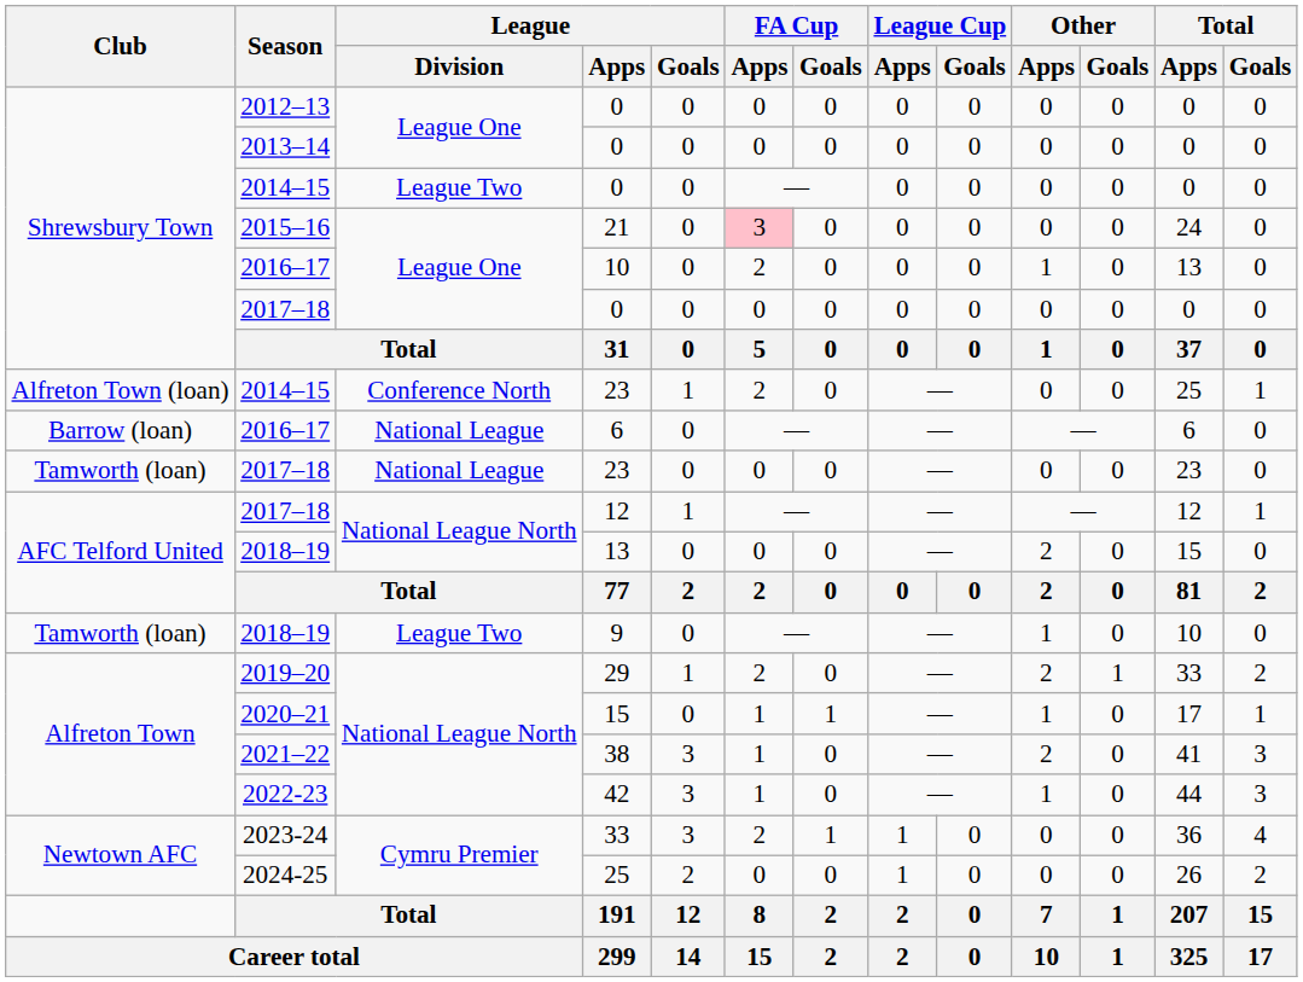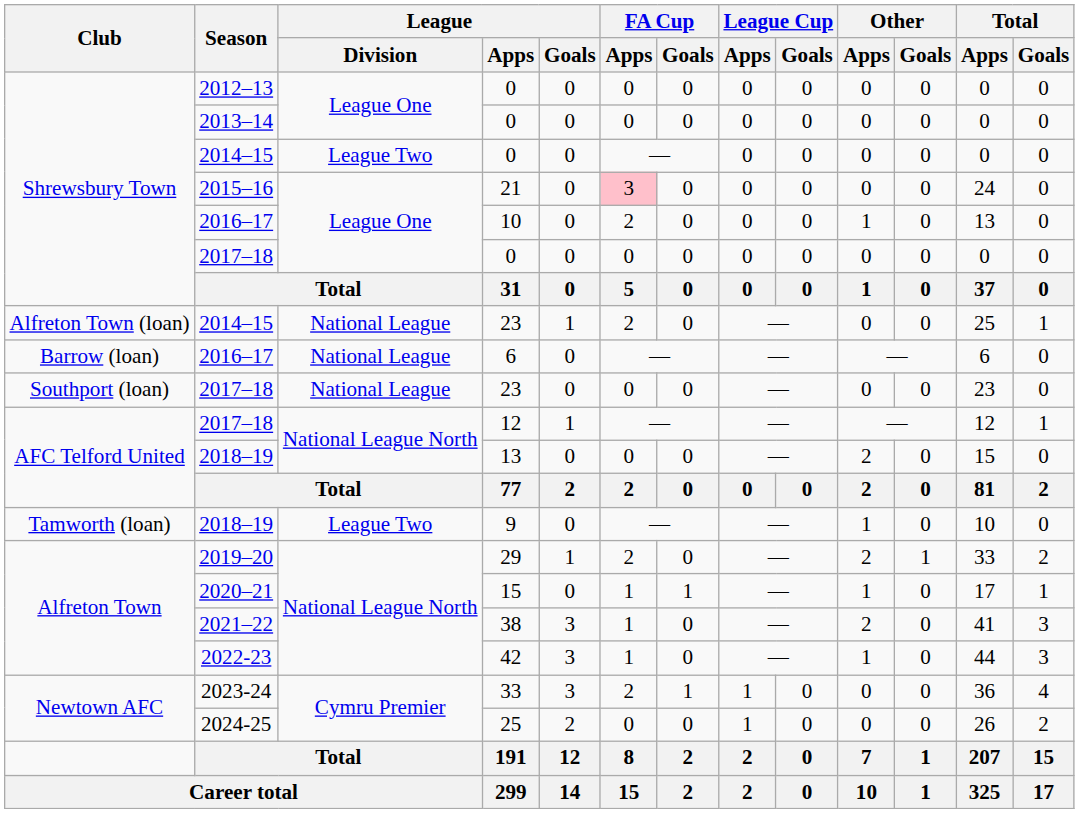2014–15 / 23 | League / Division: Conference North -> National League
2017–18 / 23 | Club: Tamworth (loan) -> Southport (loan)
